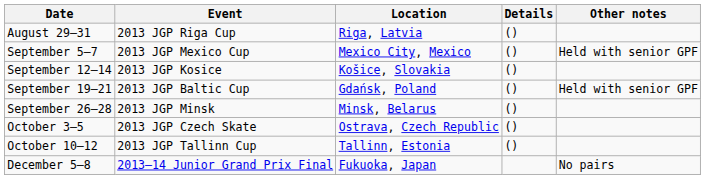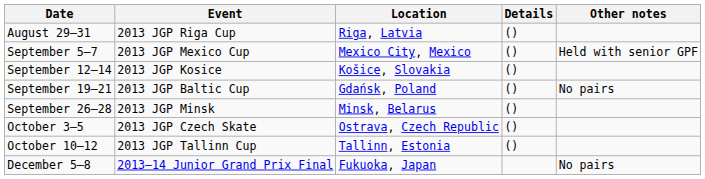September 19–21 | Other notes: Held with senior GPF -> No pairs
